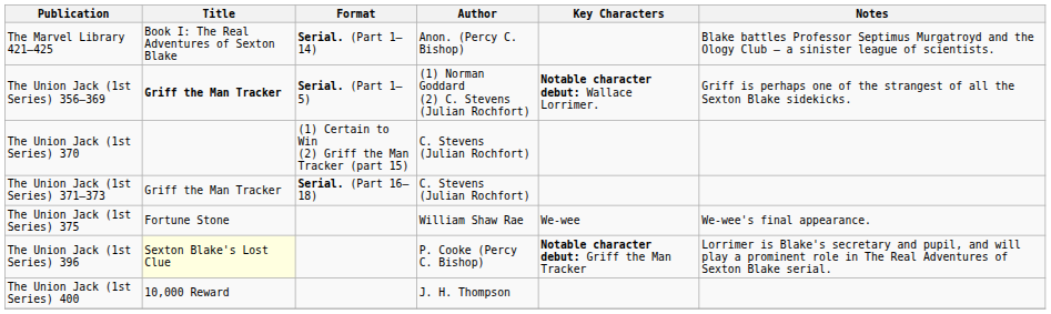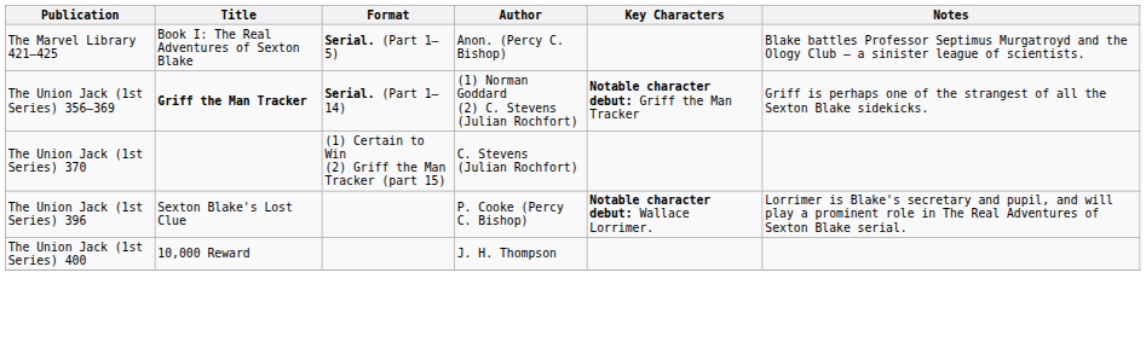The Marvel Library 421–425 | Format: Serial. (Part 1–14) -> Serial. (Part 1–5)
The Union Jack (1st Series) 356–369 | Format: Serial. (Part 1–5) -> Serial. (Part 1–14)
The Union Jack (1st Series) 356–369 | Key Characters: Notable character debut: Wallace Lorrimer. -> Notable character debut: Griff the Man Tracker
- row: The Union Jack (1st Series) 371–373 | Griff the Man Tracker | Serial. (Part 16–18) | C. Stevens (Julian Rochfort)
- row: The Union Jack (1st Series) 375 | Fortune Stone | William Shaw Rae | We-wee | We-wee's final appearance.
The Union Jack (1st Series) 396 | Title: lightyellow background -> no background
The Union Jack (1st Series) 396 | Key Characters: Notable character debut: Griff the Man Tracker -> Notable character debut: Wallace Lorrimer.
